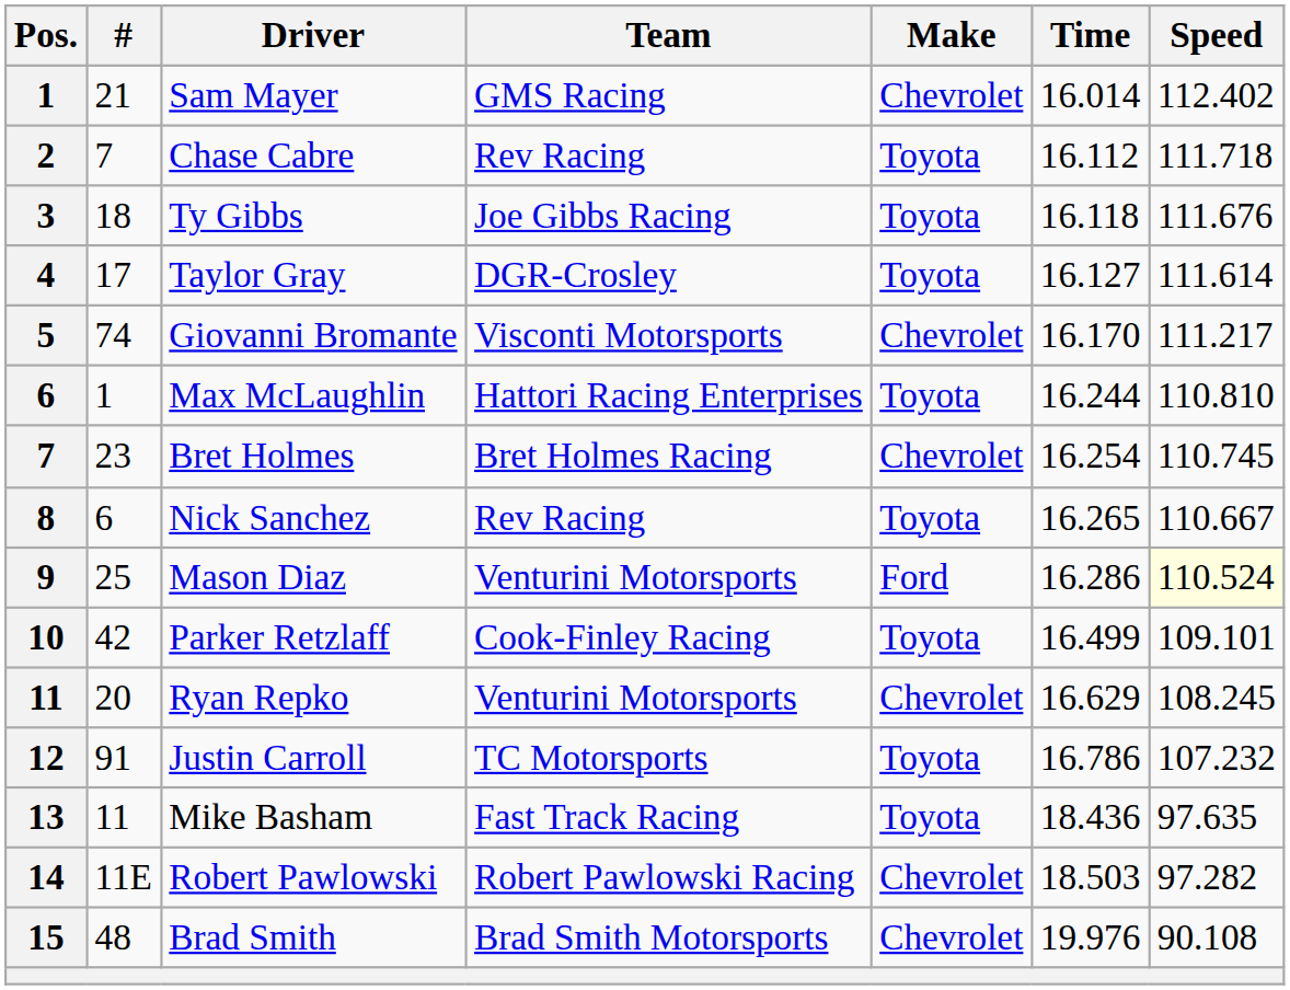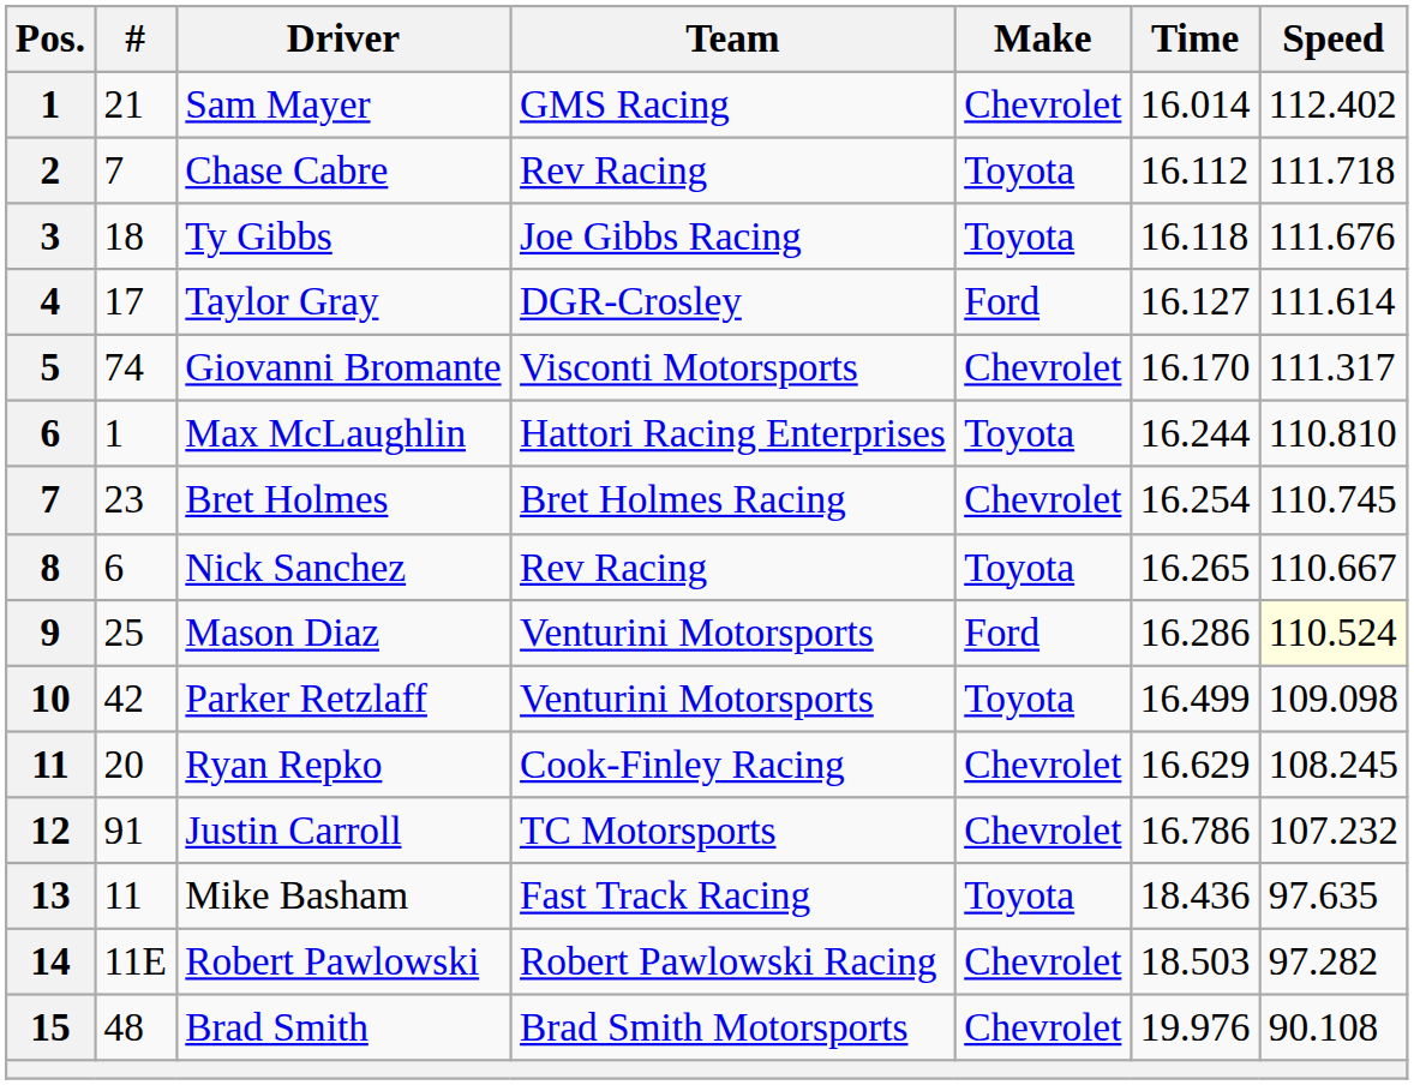Taylor Gray | Make: Toyota -> Ford
Giovanni Bromante | Speed: 111.217 -> 111.317
Parker Retzlaff | Team: Cook-Finley Racing -> Venturini Motorsports
Parker Retzlaff | Speed: 109.101 -> 109.098
Ryan Repko | Team: Venturini Motorsports -> Cook-Finley Racing
Justin Carroll | Make: Toyota -> Chevrolet
